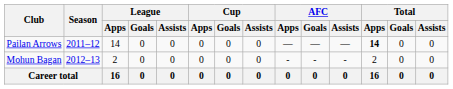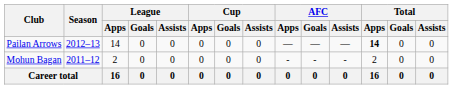Pailan Arrows | Season: 2011–12 -> 2012–13
Mohun Bagan | Season: 2012–13 -> 2011–12
